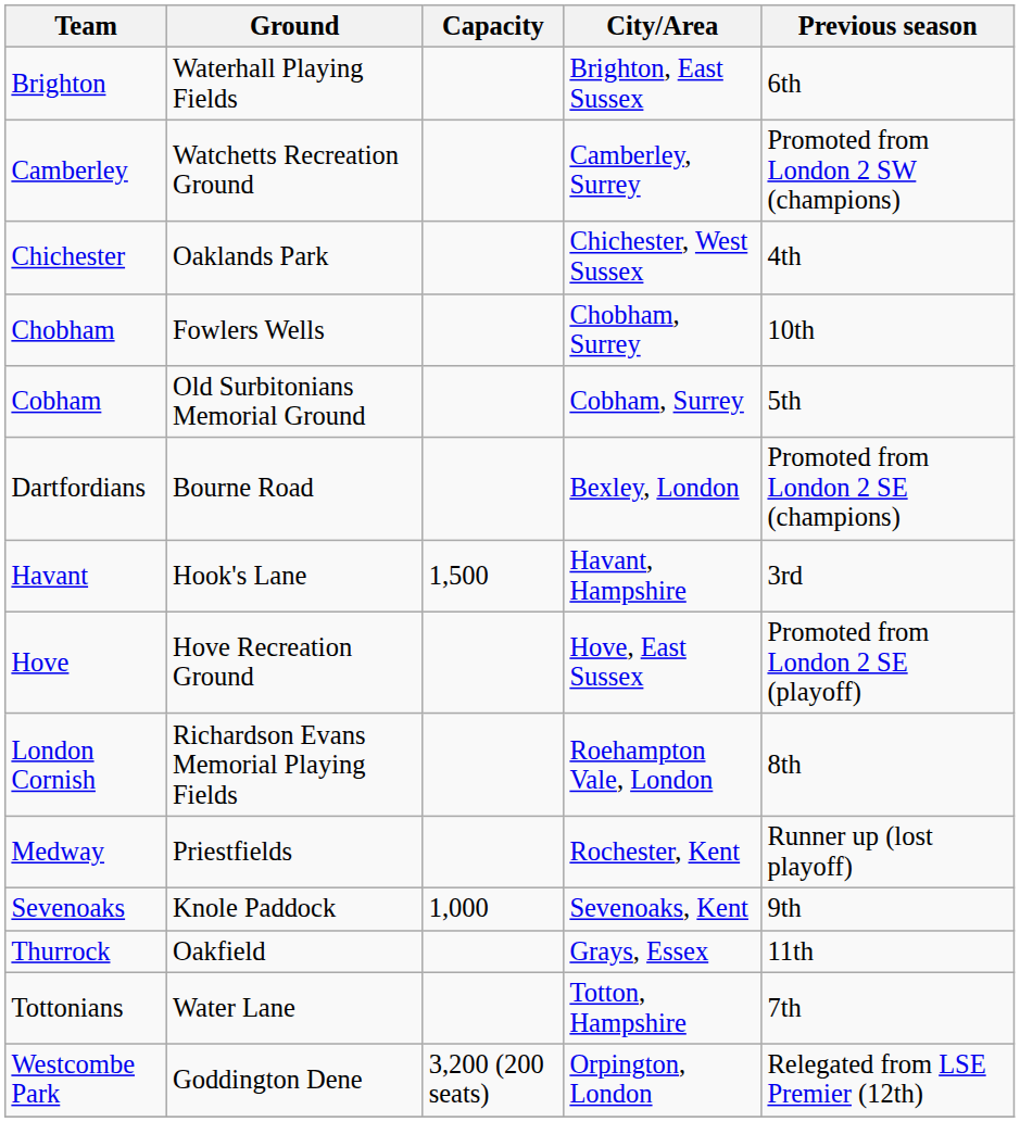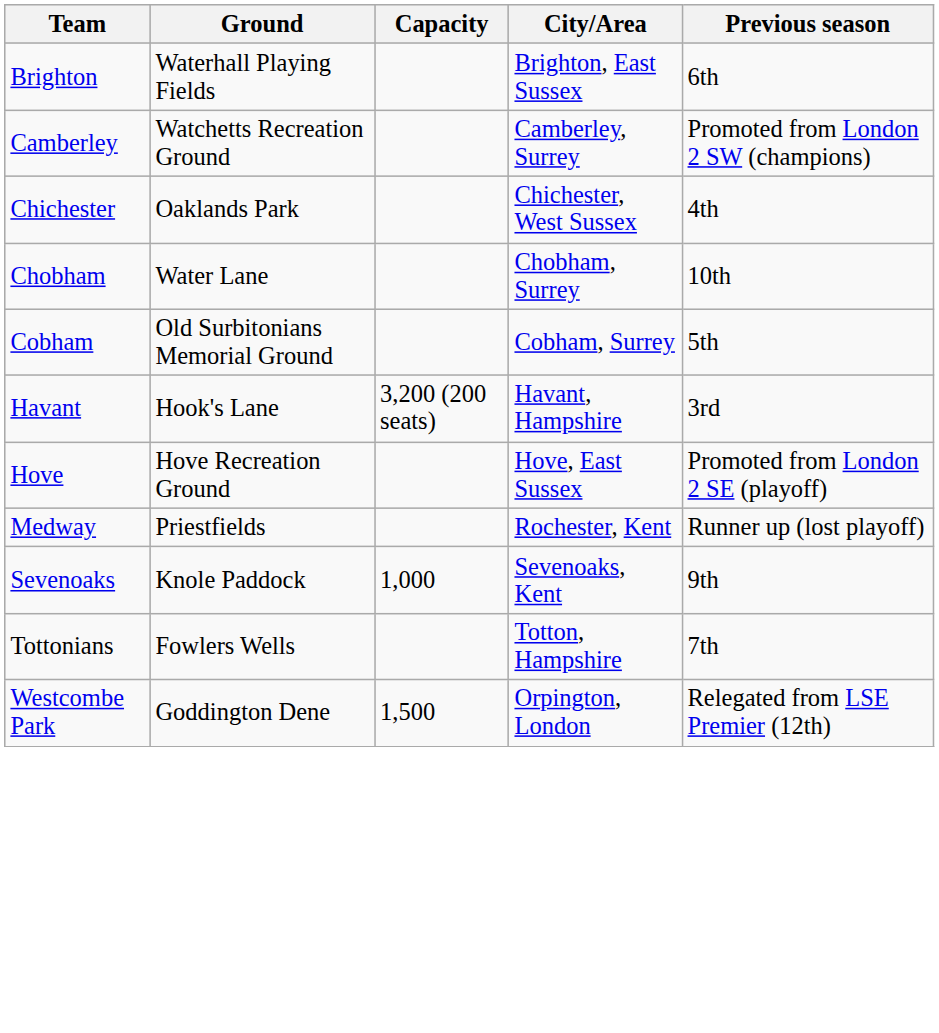Chobham | Ground: Fowlers Wells -> Water Lane
- row: Dartfordians | Bourne Road | Bexley, London | Promoted from London 2 SE (champions)
Havant | Capacity: 1,500 -> 3,200 (200 seats)
- row: London Cornish | Richardson Evans Memorial Playing Fields | Roehampton Vale, London | 8th
- row: Thurrock | Oakfield | Grays, Essex | 11th
Tottonians | Ground: Water Lane -> Fowlers Wells
Westcombe Park | Capacity: 3,200 (200 seats) -> 1,500
